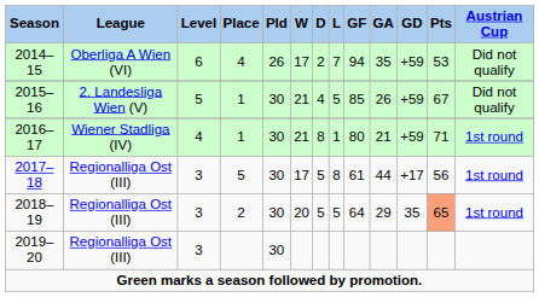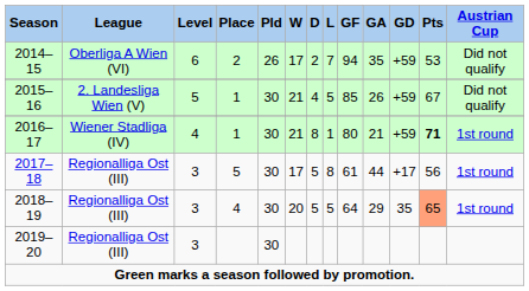2014–15 | Place: 4 -> 2
2016–17 | Pts: normal -> bold
2018–19 | Place: 2 -> 4
